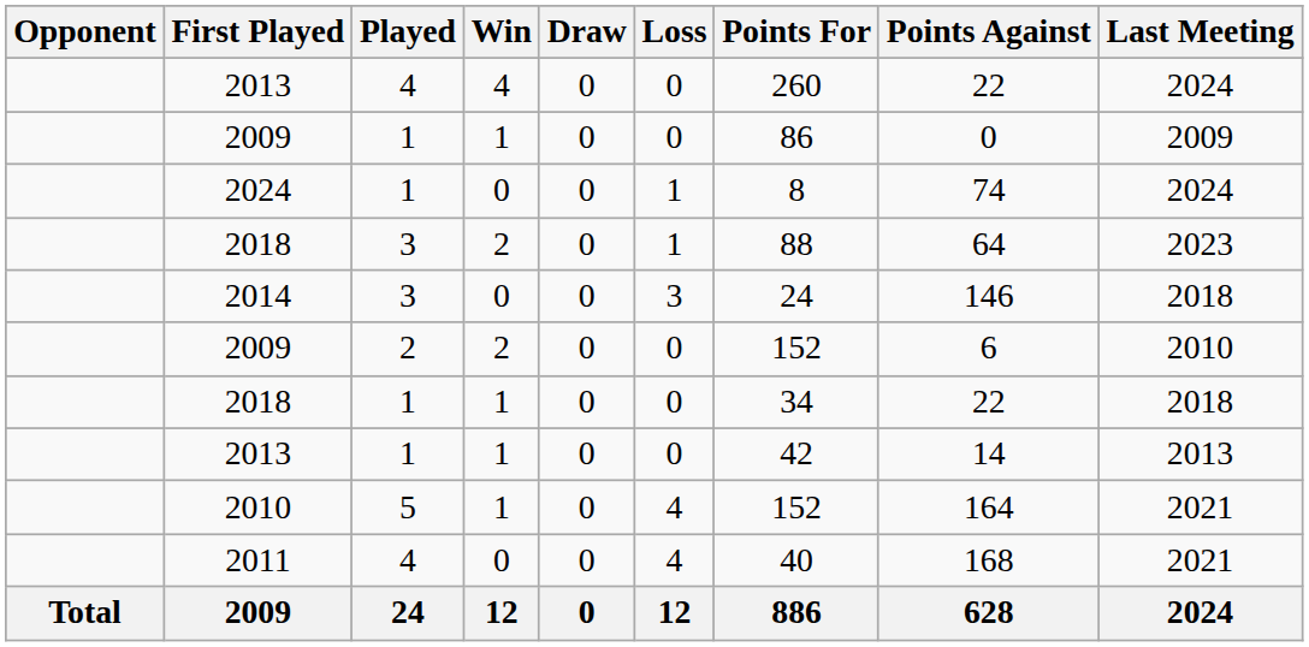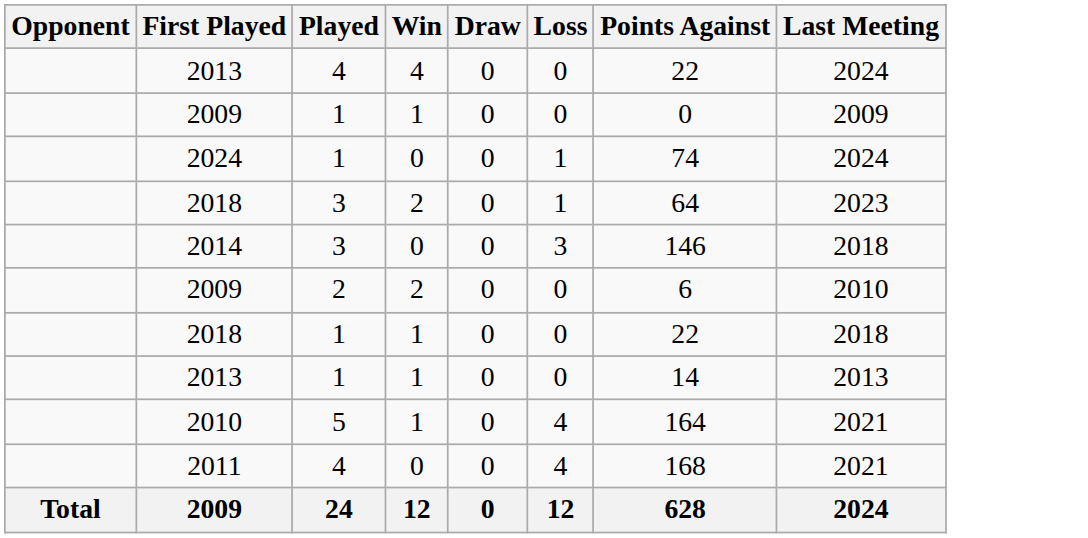- column: Points For | 260 | 86 | 8 | 88 | 24 | 152 | 34 | 42 | 152 | 40 | 886
